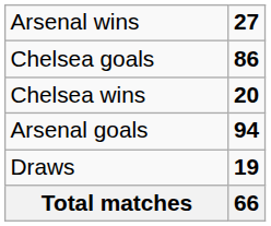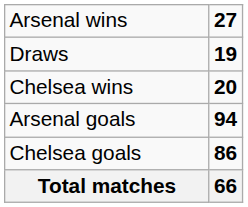rows swapped: Draws <-> Chelsea goals
